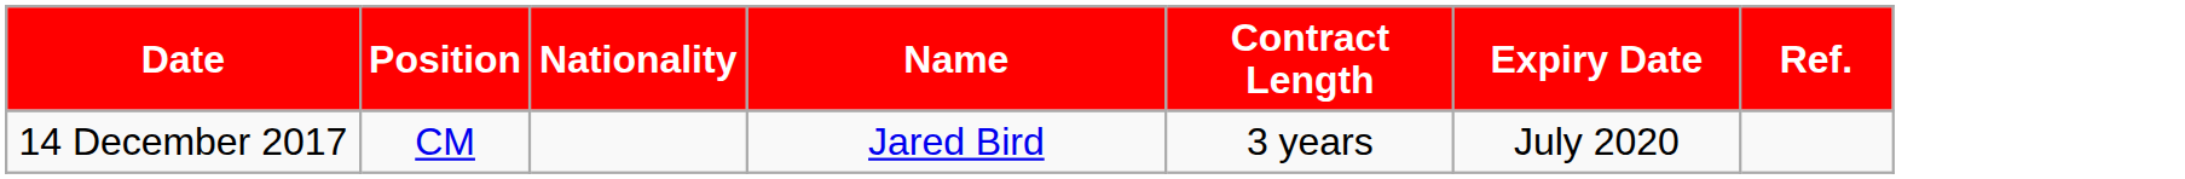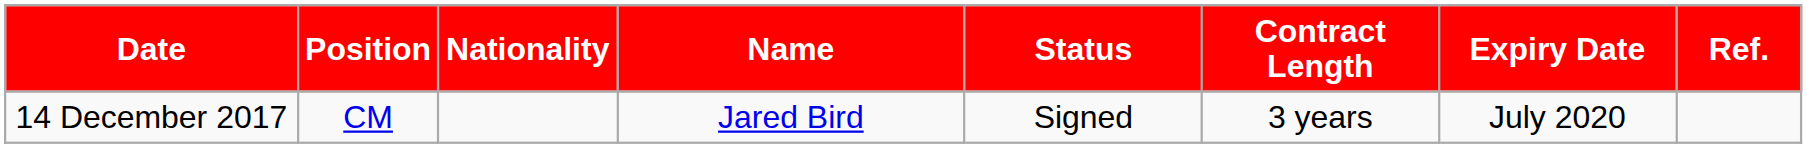+ column: Status | Signed
